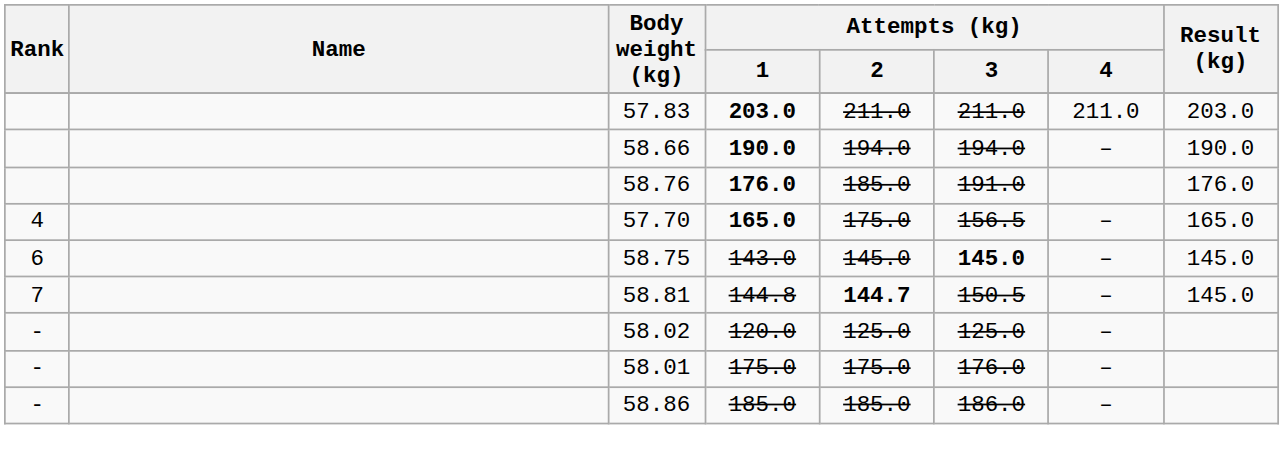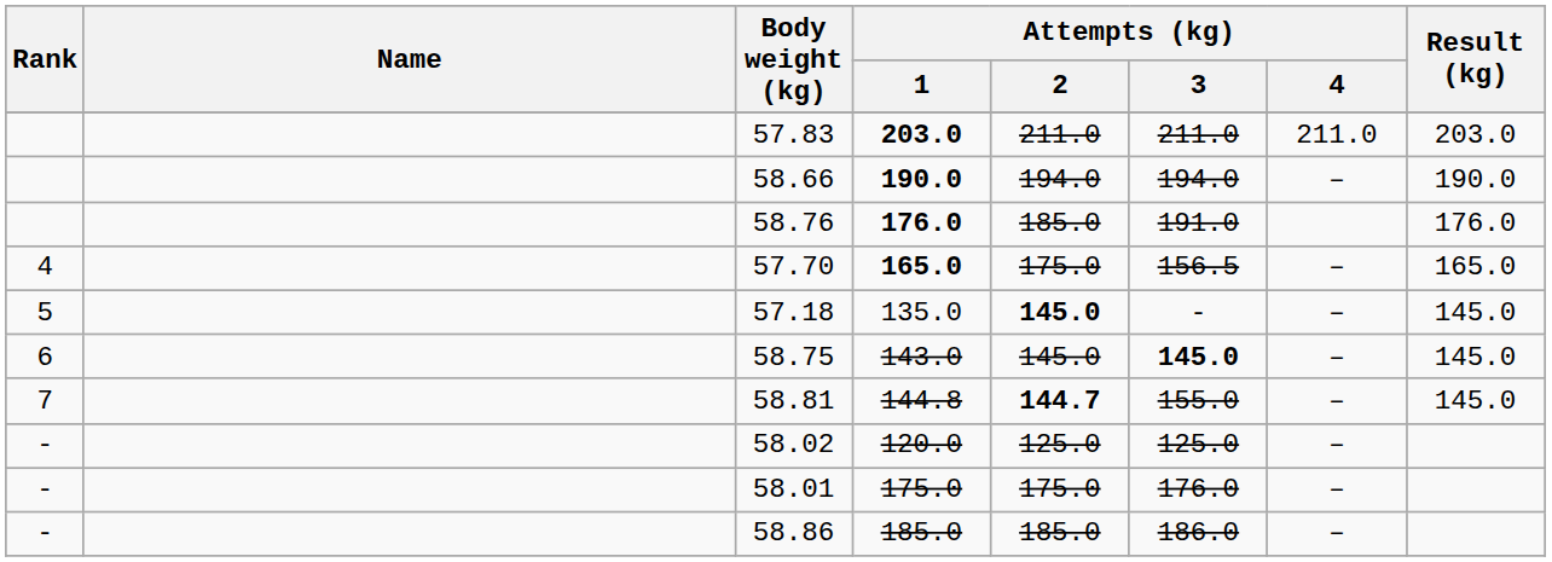+ row: 5 | 57.18 | 135.0 | 145.0 | - | – | 145.0
58.81 | Attempts (kg) / 3: 150.5 -> 155.0
